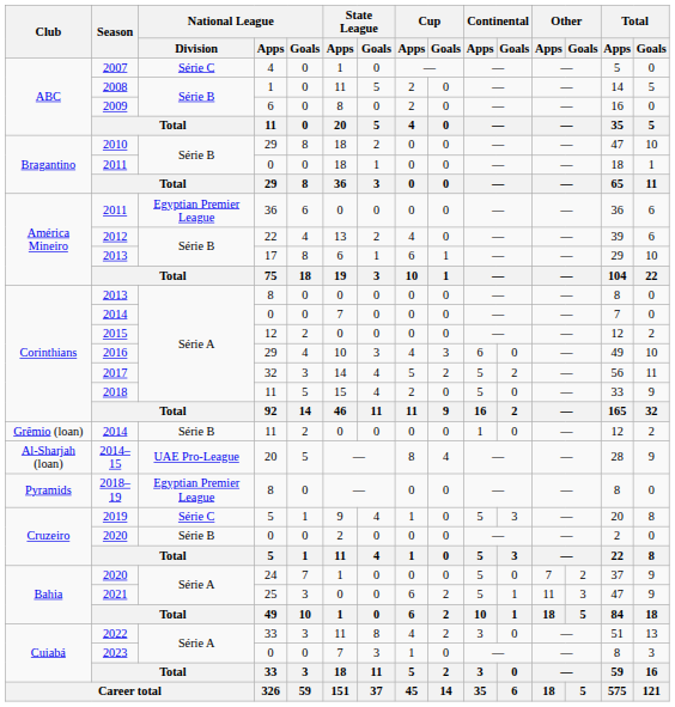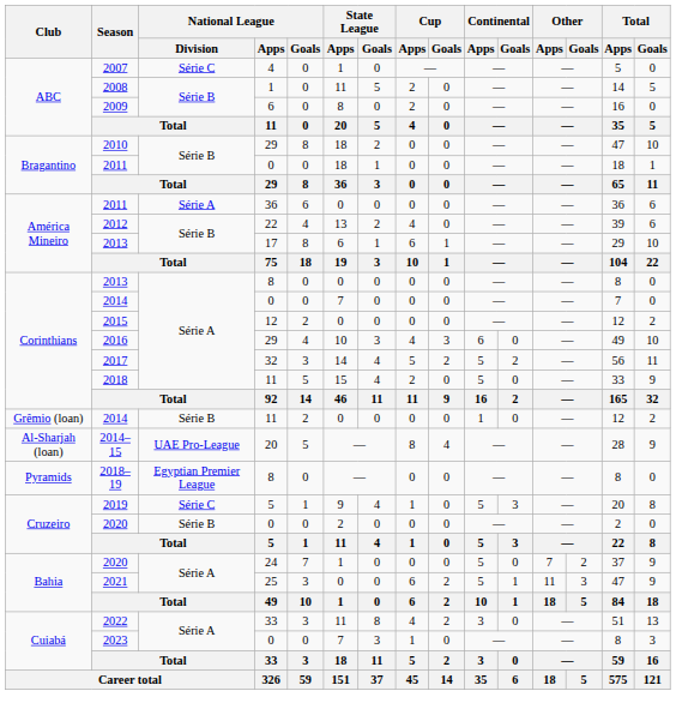2011 / 36 | National League / Division: Egyptian Premier League -> Série A
